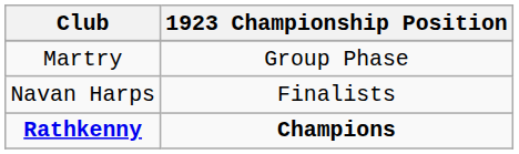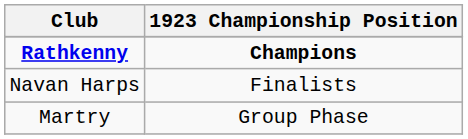rows swapped: Martry <-> Rathkenny
